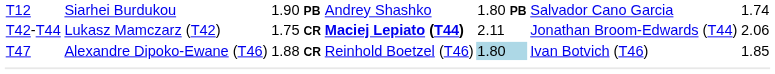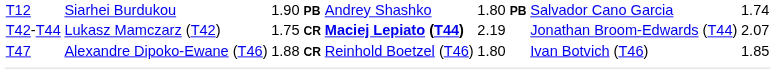T42-T44 | column 5: 2.11 -> 2.19
T42-T44 | column 7: 2.06 -> 2.07
T47 | column 5: lightblue background -> no background
